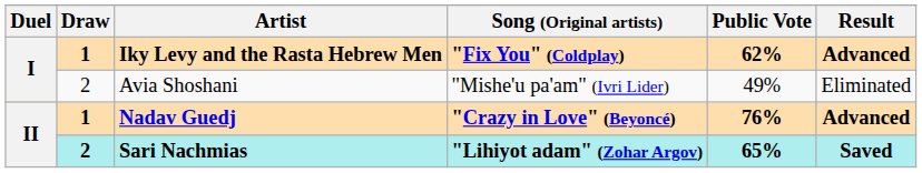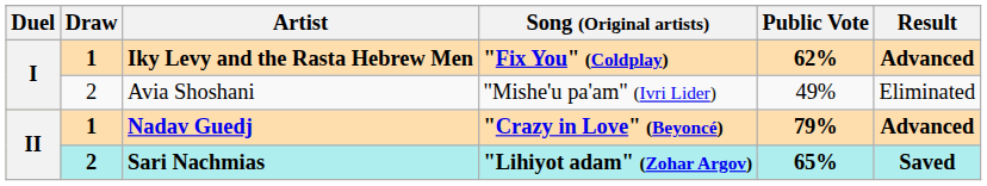Nadav Guedj | Public Vote: 76% -> 79%
